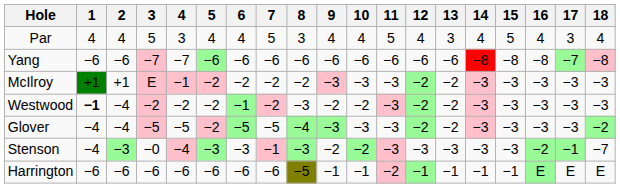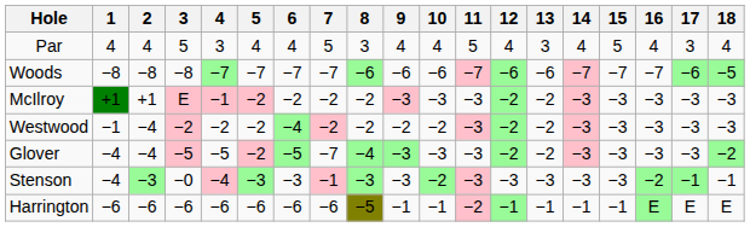- row: Yang | −6 | −6 | −7 | −7 | −6 | −6 | −6 | −6 | −6 | −6 | −6 | −6 | −6 | −8 | −8 | −8 | −7 | −8
+ row: Woods | −8 | −8 | −8 | −7 | −7 | −7 | −7 | −6 | −6 | −6 | −7 | −6 | −6 | −7 | −7 | −7 | −6 | −5
Westwood | 1: bold -> normal
Westwood | 6: −1 -> −4
Westwood | 8: −3 -> −2
Glover | 7: −5 -> −7
Stenson | 9: −2 -> −3
Stenson | 18: −7 -> −1
